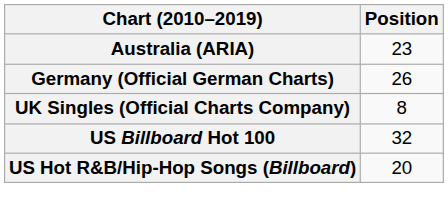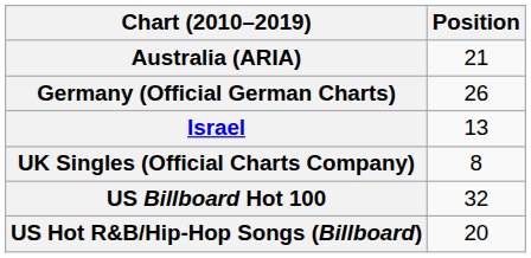Australia (ARIA) | Position: 23 -> 21
+ row: Israel | 13
